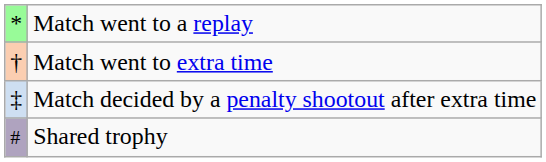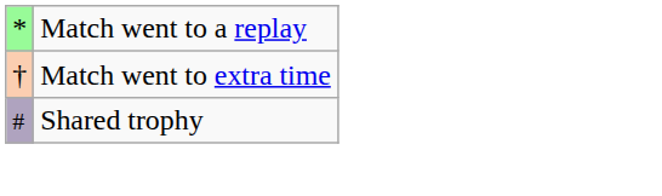- row: ‡ | Match decided by a penalty shootout after extra time
